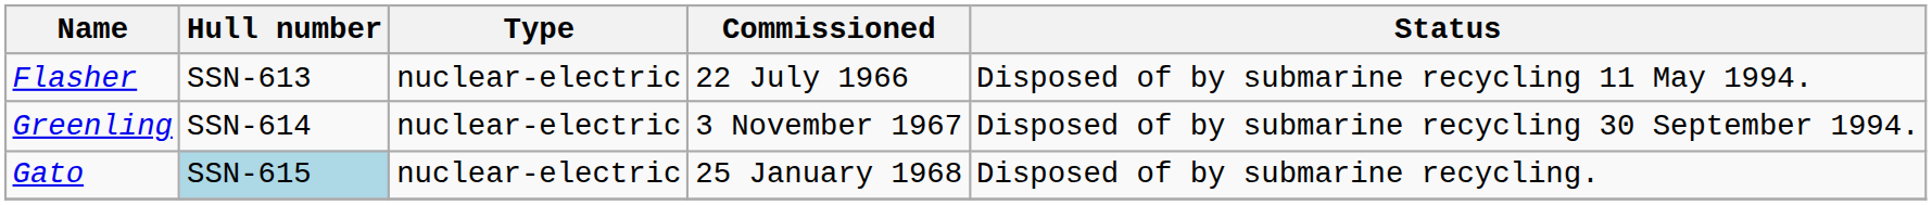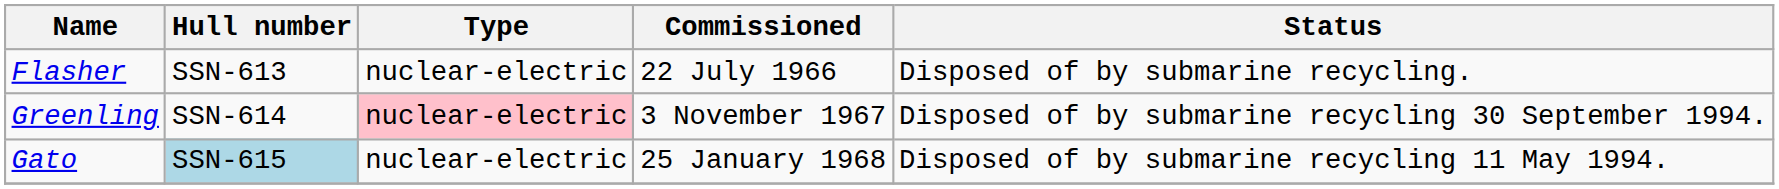Flasher | Status: Disposed of by submarine recycling 11 May 1994. -> Disposed of by submarine recycling.
Greenling | Type: no background -> pink background
Gato | Status: Disposed of by submarine recycling. -> Disposed of by submarine recycling 11 May 1994.
